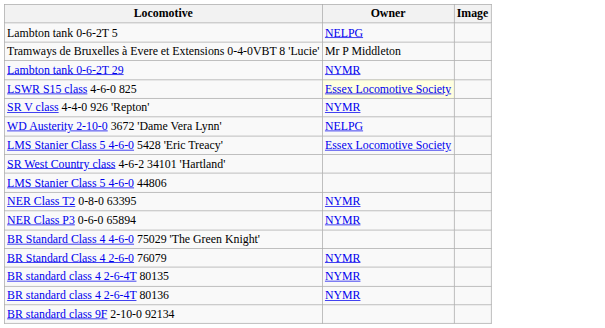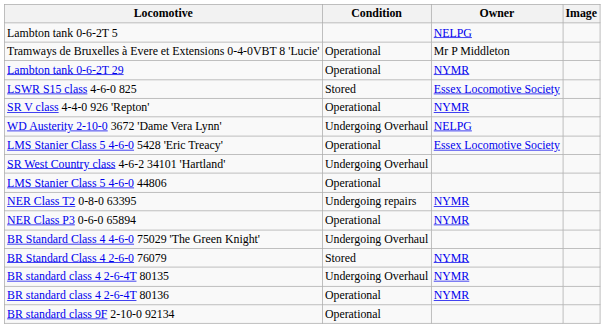+ column: Condition | Operational | Operational | Stored | Operational | Undergoing Overhaul | Operational | Undergoing Overhaul | Operational | Undergoing repairs | Operational | Undergoing Overhaul | Stored | Undergoing Overhaul | Operational | Operational
LSWR S15 class 4-6-0 825 | Owner: lightyellow background -> no background
